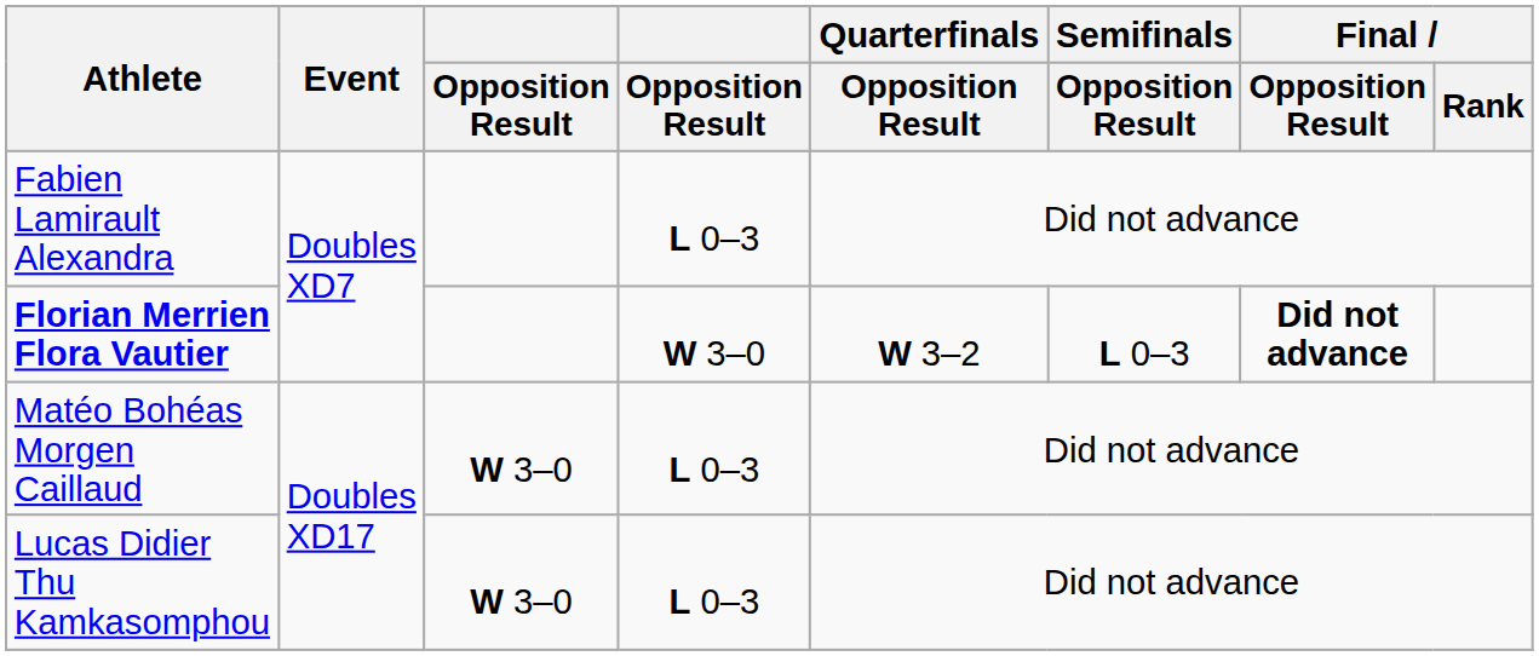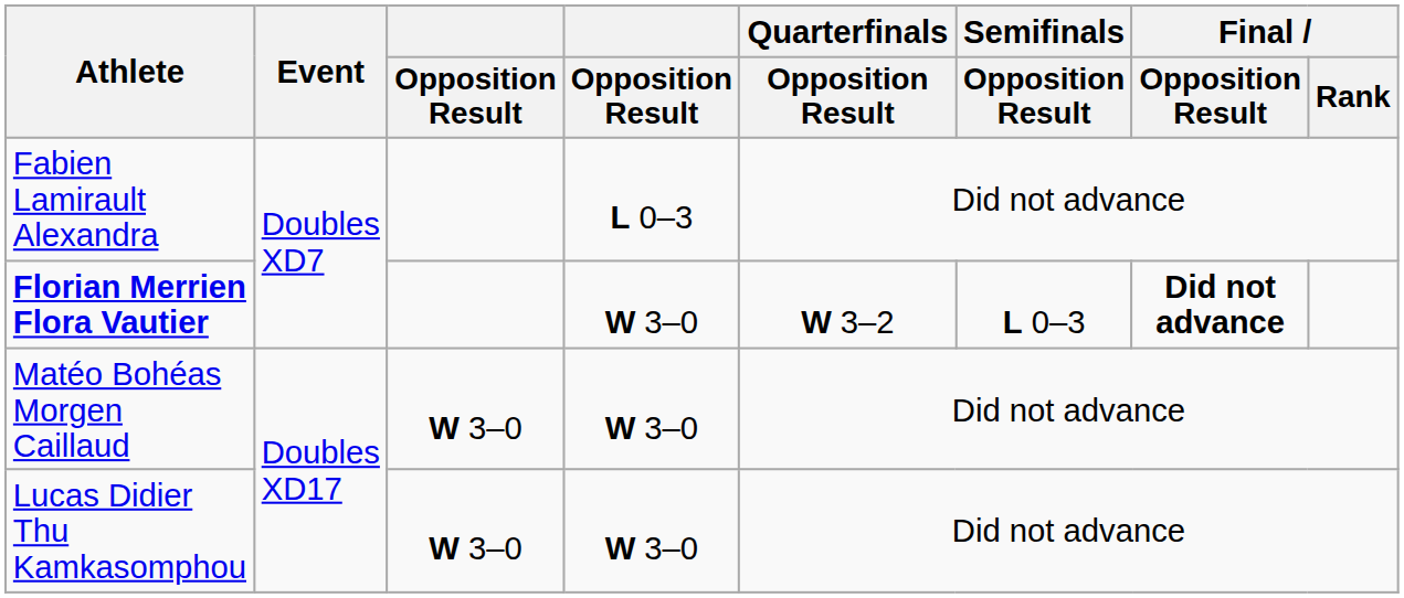Matéo Bohéas Morgen Caillaud | column 4: L 0–3 -> W 3–0
Lucas Didier Thu Kamkasomphou | column 4: L 0–3 -> W 3–0
